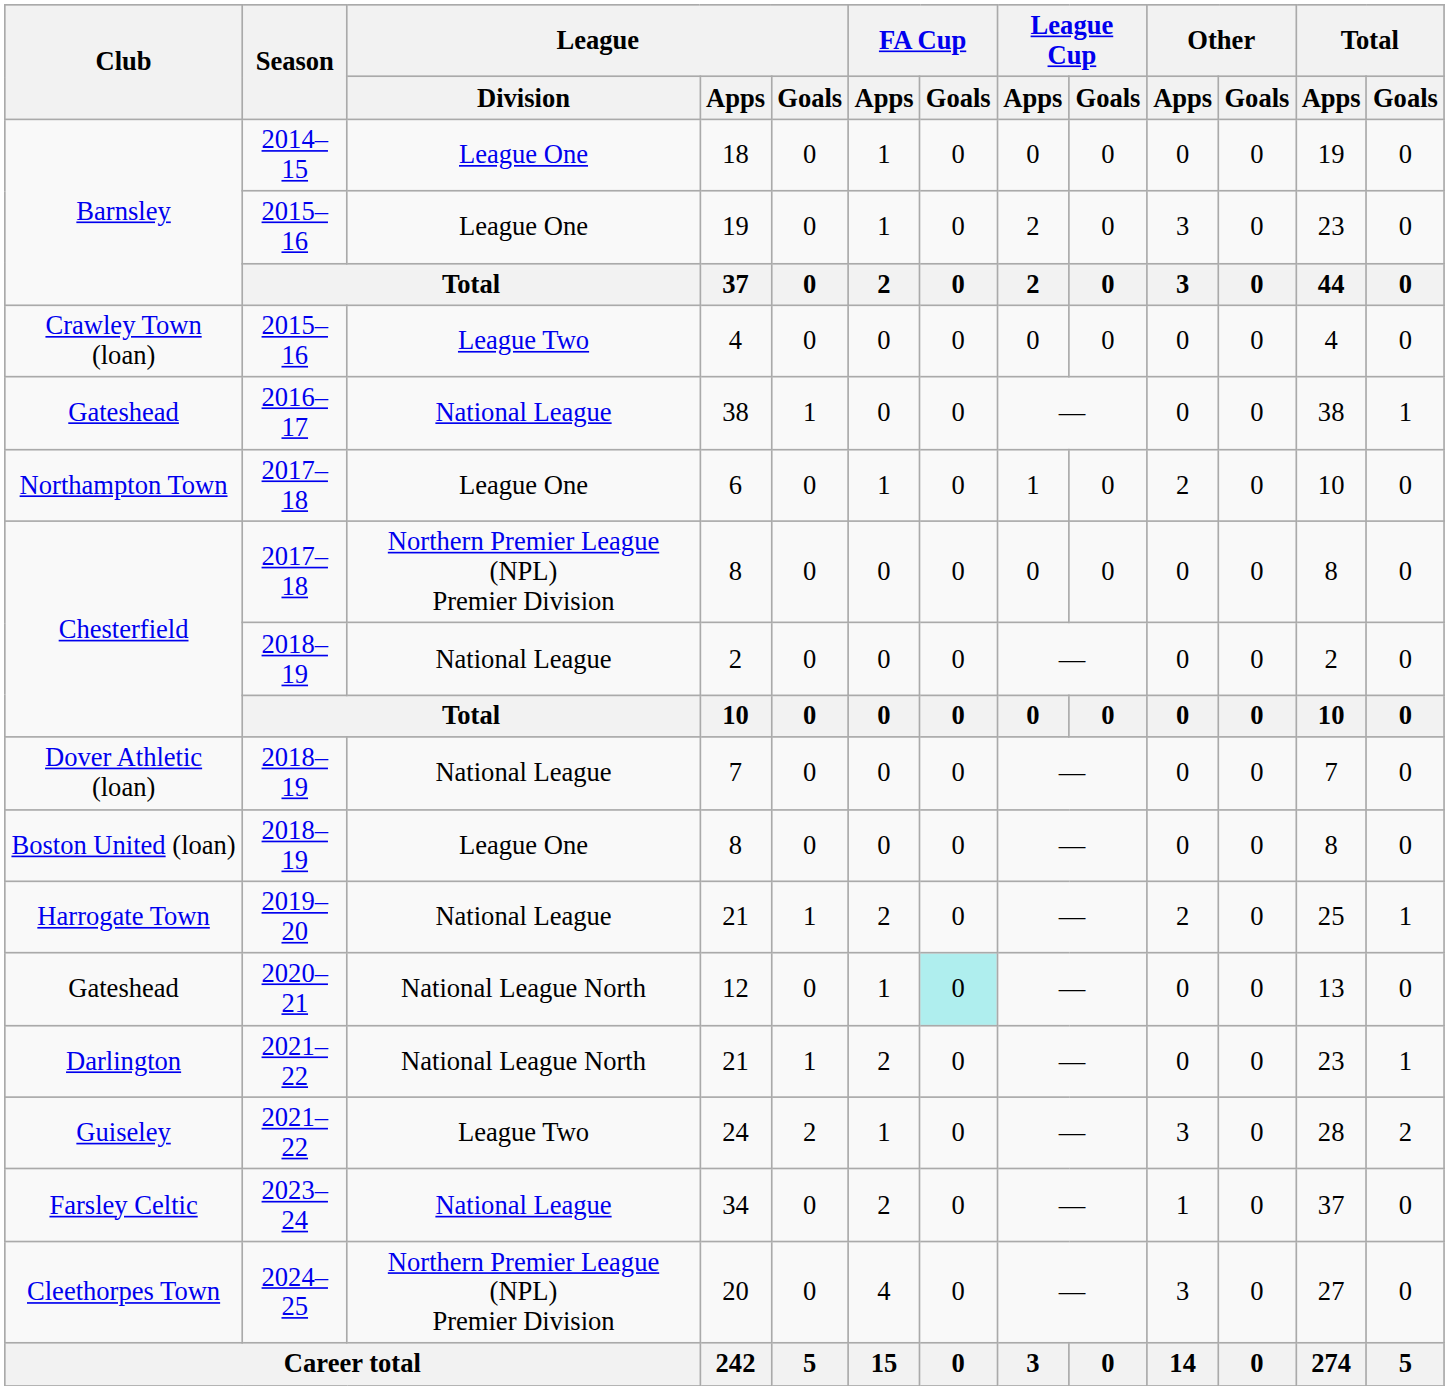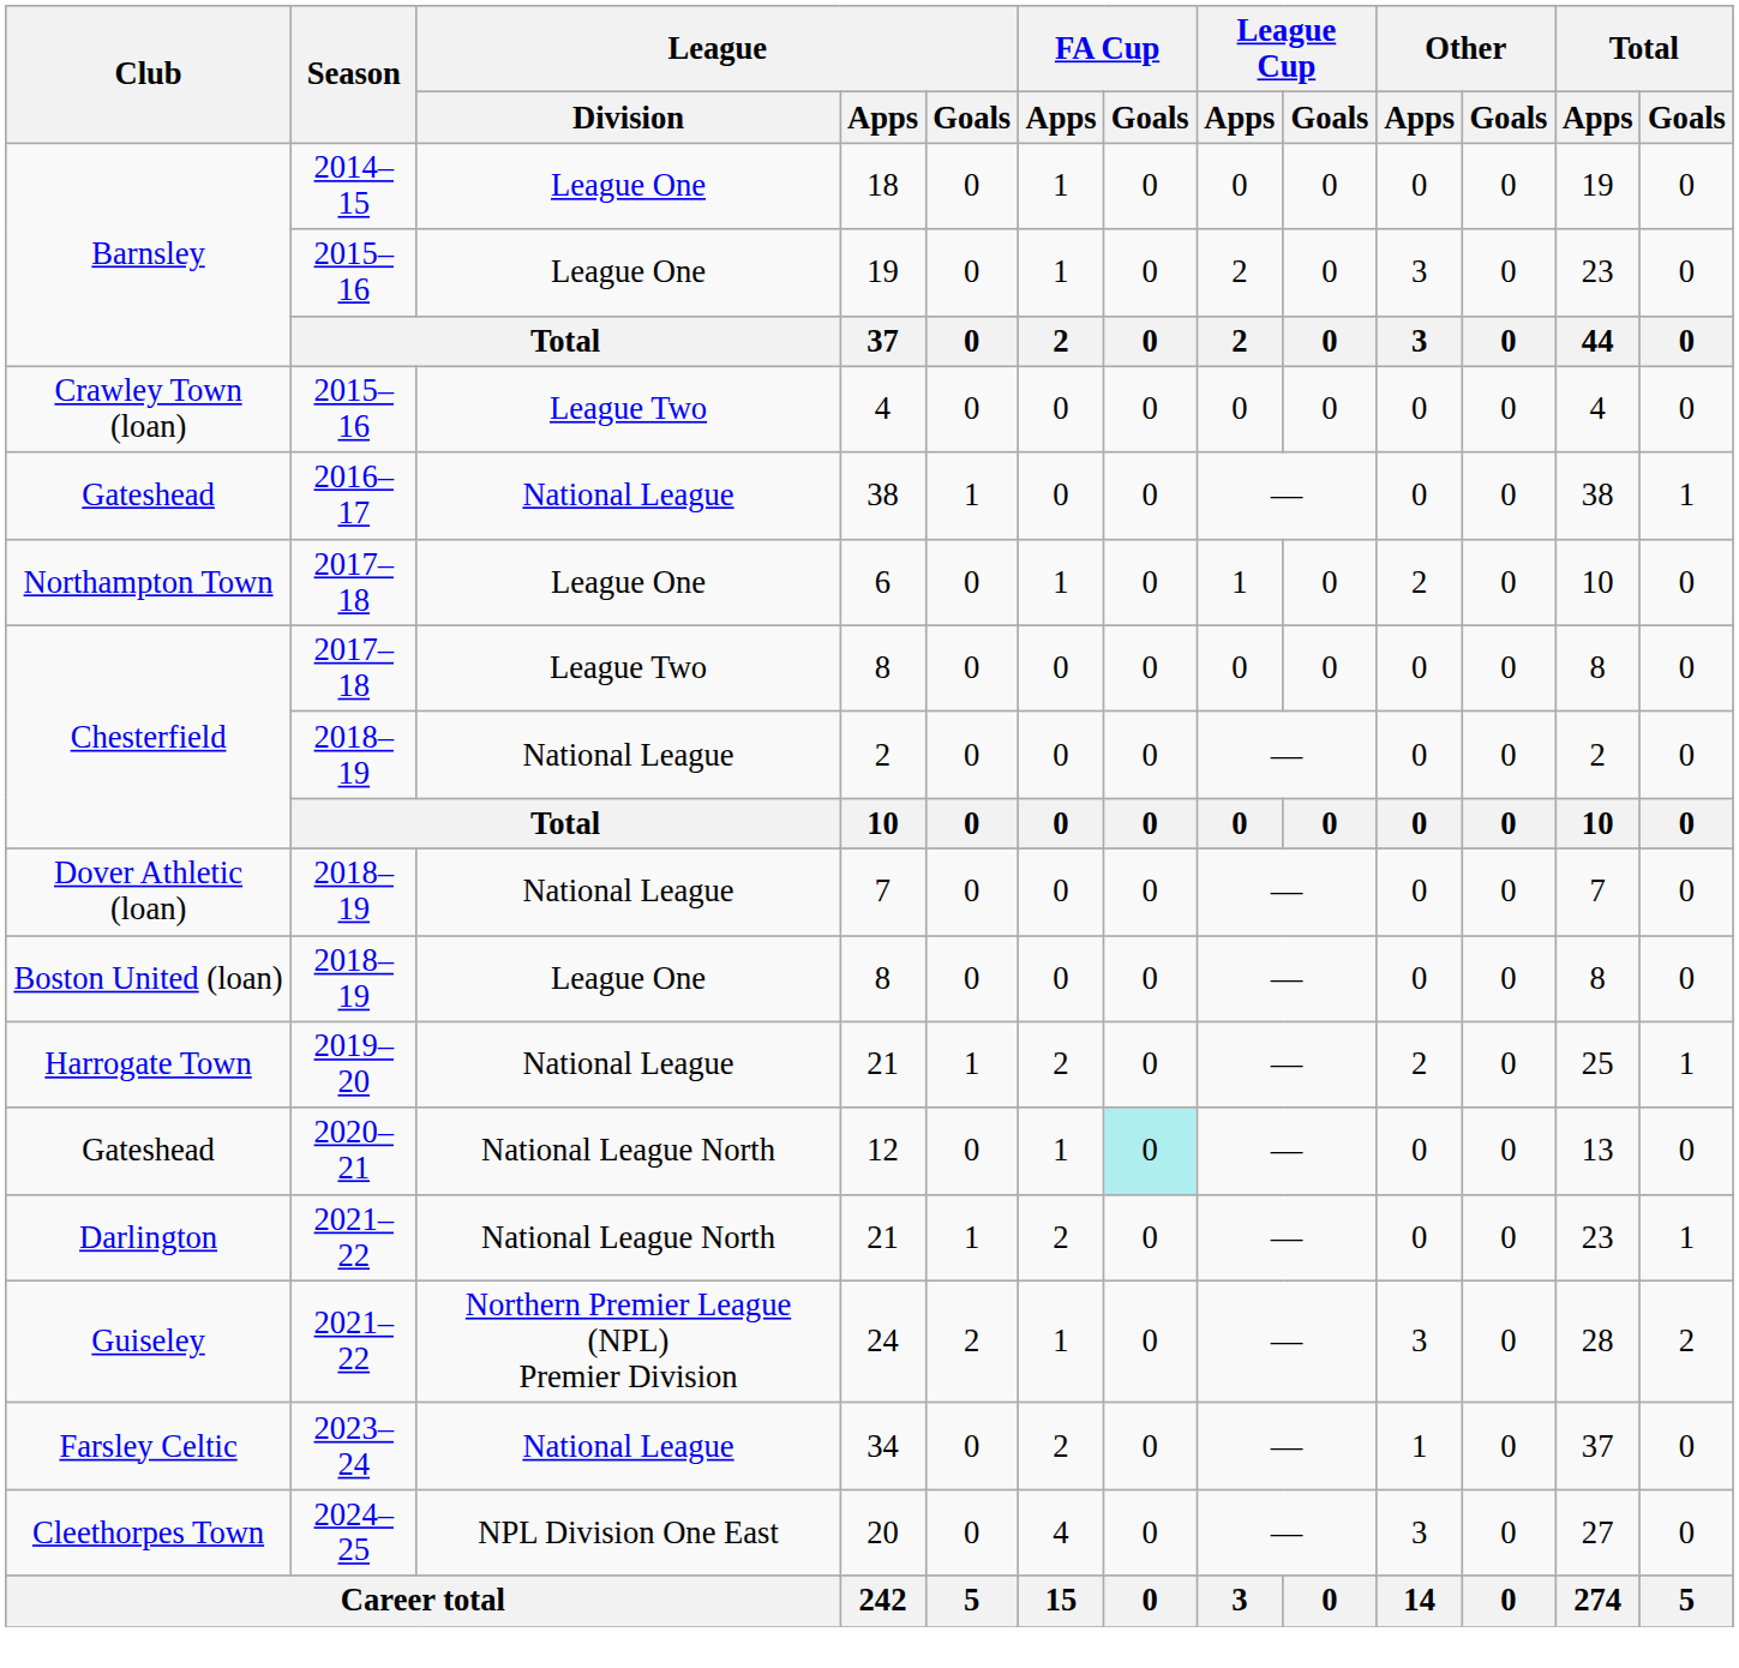Chesterfield / 8 | League / Division: Northern Premier League (NPL) Premier Division -> League Two
24 | League / Division: League Two -> Northern Premier League (NPL) Premier Division
20 | League / Division: Northern Premier League (NPL) Premier Division -> NPL Division One East
